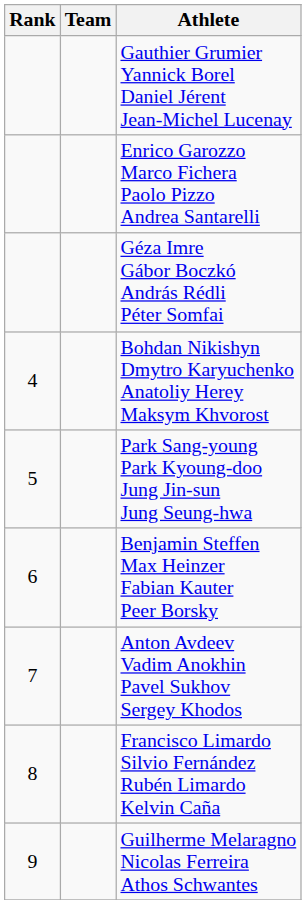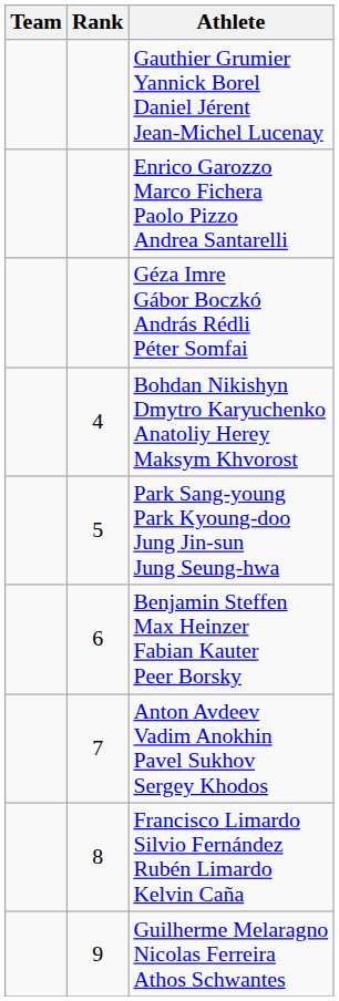columns swapped: Rank <-> Team
